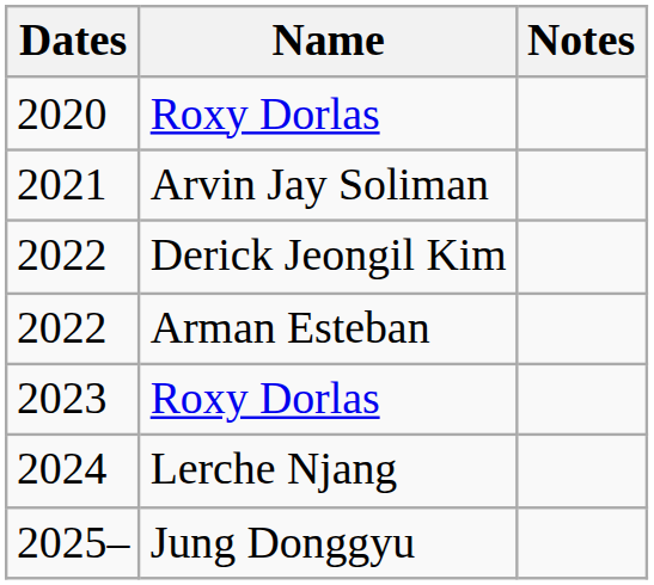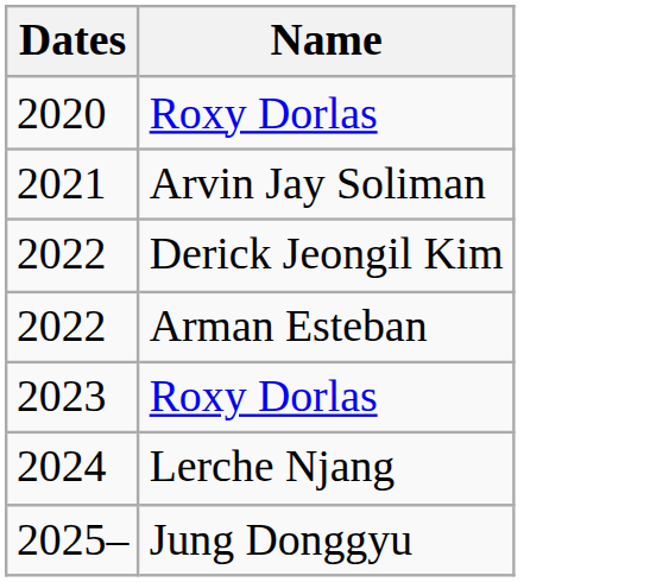- column: Notes
